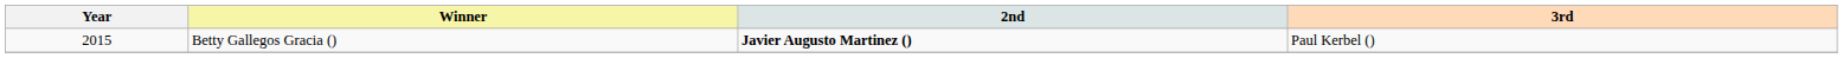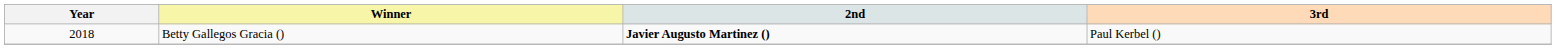Betty Gallegos Gracia () | Year: 2015 -> 2018
